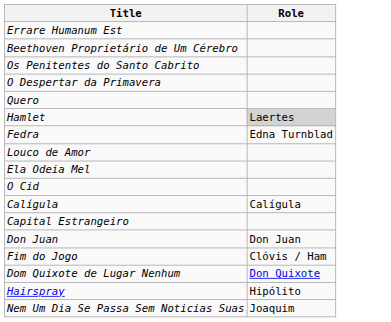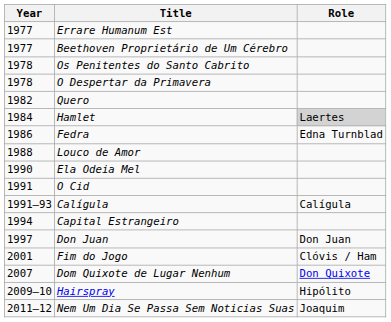+ column: Year | 1977 | 1977 | 1978 | 1978 | 1982 | 1984 | 1986 | 1988 | 1990 | 1991 | 1991–93 | 1994 | 1997 | 2001 | 2007 | 2009–10 | 2011–12
